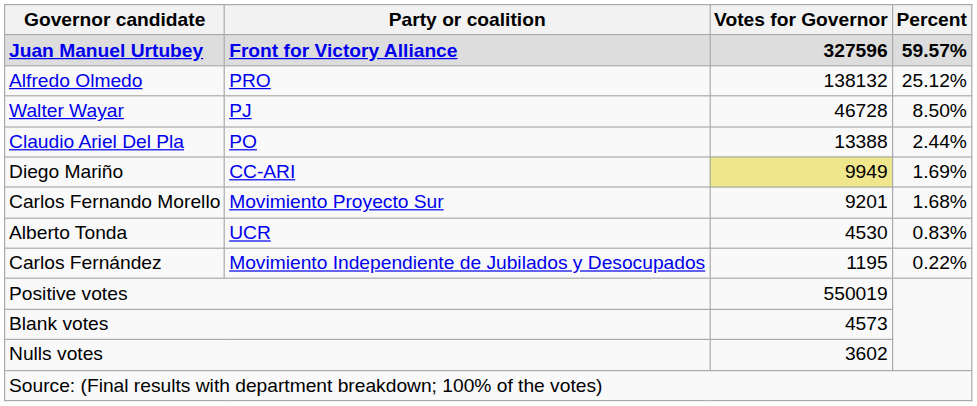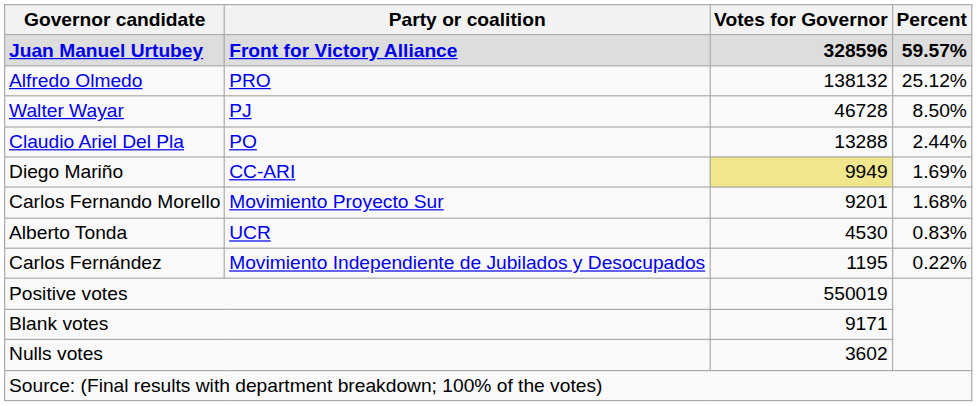Juan Manuel Urtubey | Votes for Governor: 327596 -> 328596
Claudio Ariel Del Pla | Votes for Governor: 13388 -> 13288
Blank votes | Votes for Governor: 4573 -> 9171
